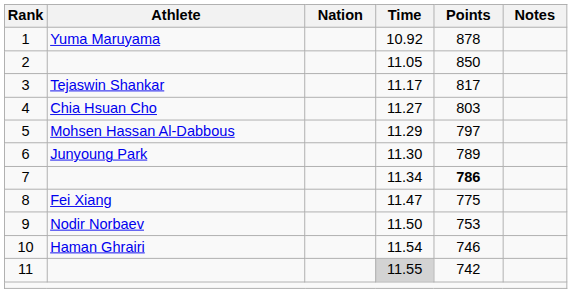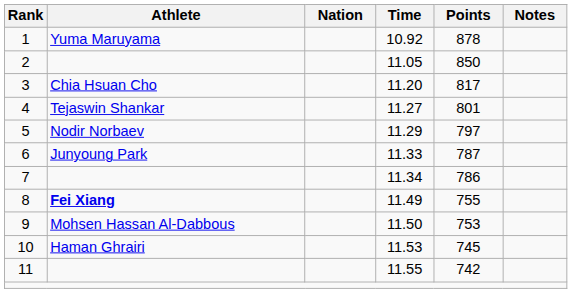3 | Athlete: Tejaswin Shankar -> Chia Hsuan Cho
3 | Time: 11.17 -> 11.20
4 | Athlete: Chia Hsuan Cho -> Tejaswin Shankar
4 | Points: 803 -> 801
5 | Athlete: Mohsen Hassan Al-Dabbous -> Nodir Norbaev
6 | Time: 11.30 -> 11.33
6 | Points: 789 -> 787
7 | Points: bold -> normal
8 | Athlete: normal -> bold
8 | Time: 11.47 -> 11.49
8 | Points: 775 -> 755
9 | Athlete: Nodir Norbaev -> Mohsen Hassan Al-Dabbous
10 | Time: 11.54 -> 11.53
10 | Points: 746 -> 745
11 | Time: lightgrey background -> no background
